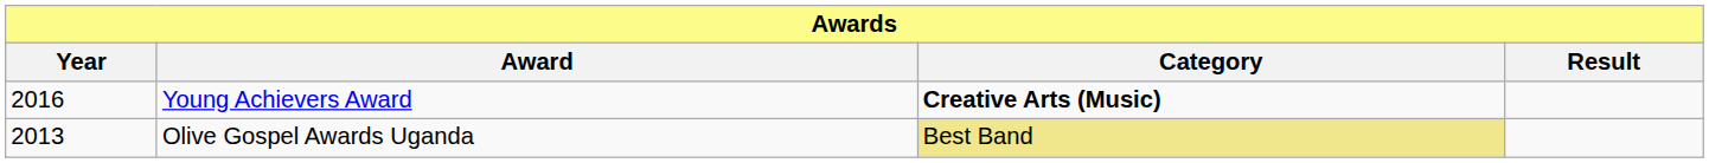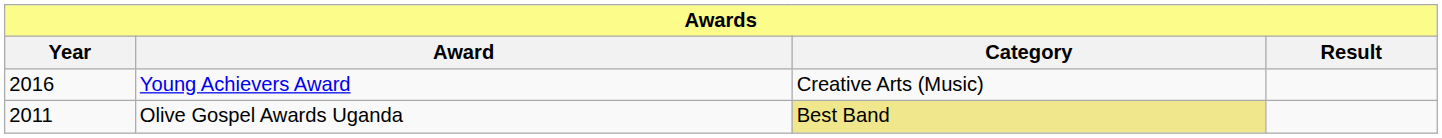Young Achievers Award | Category: bold -> normal
Olive Gospel Awards Uganda | Year: 2013 -> 2011
